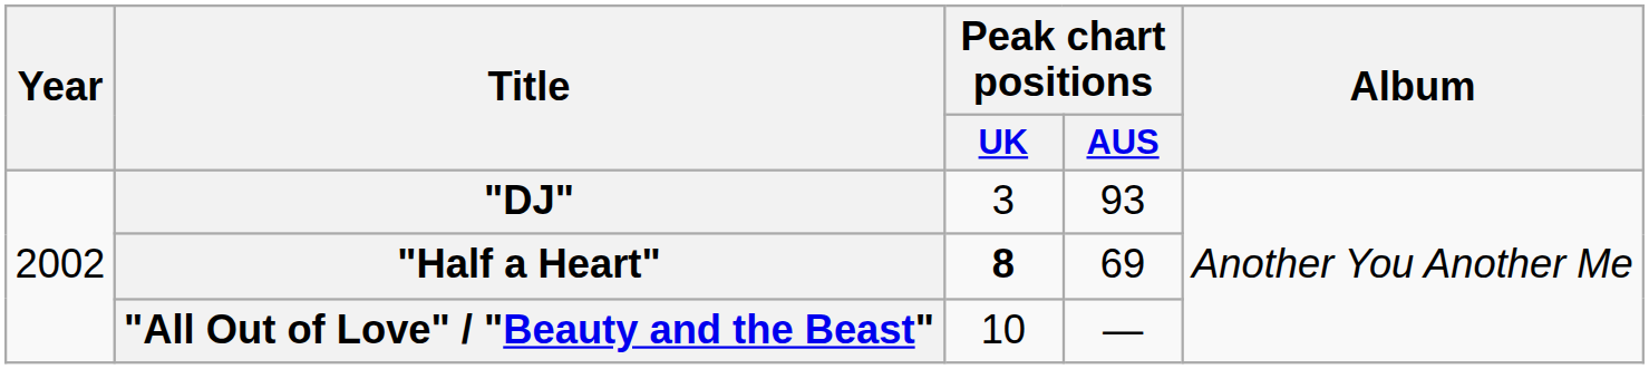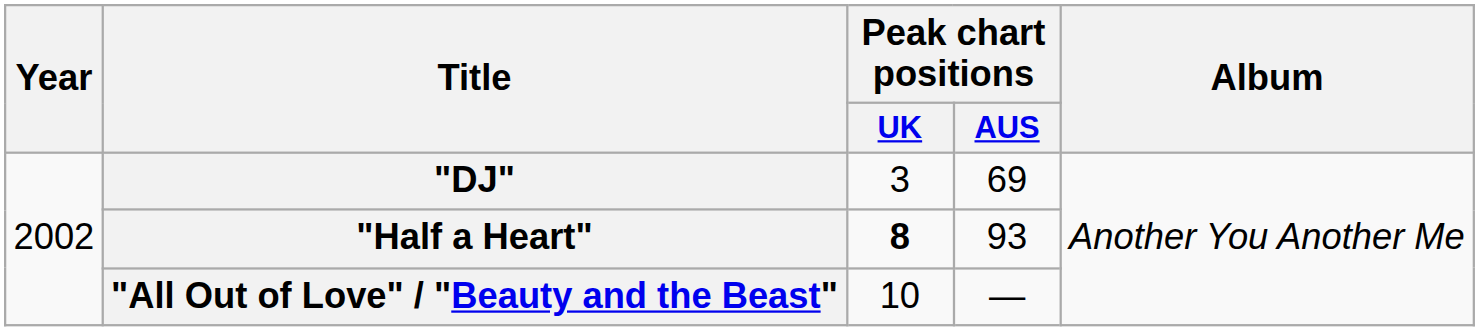"DJ" | Peak chart positions / AUS: 93 -> 69
"Half a Heart" | Peak chart positions / AUS: 69 -> 93
